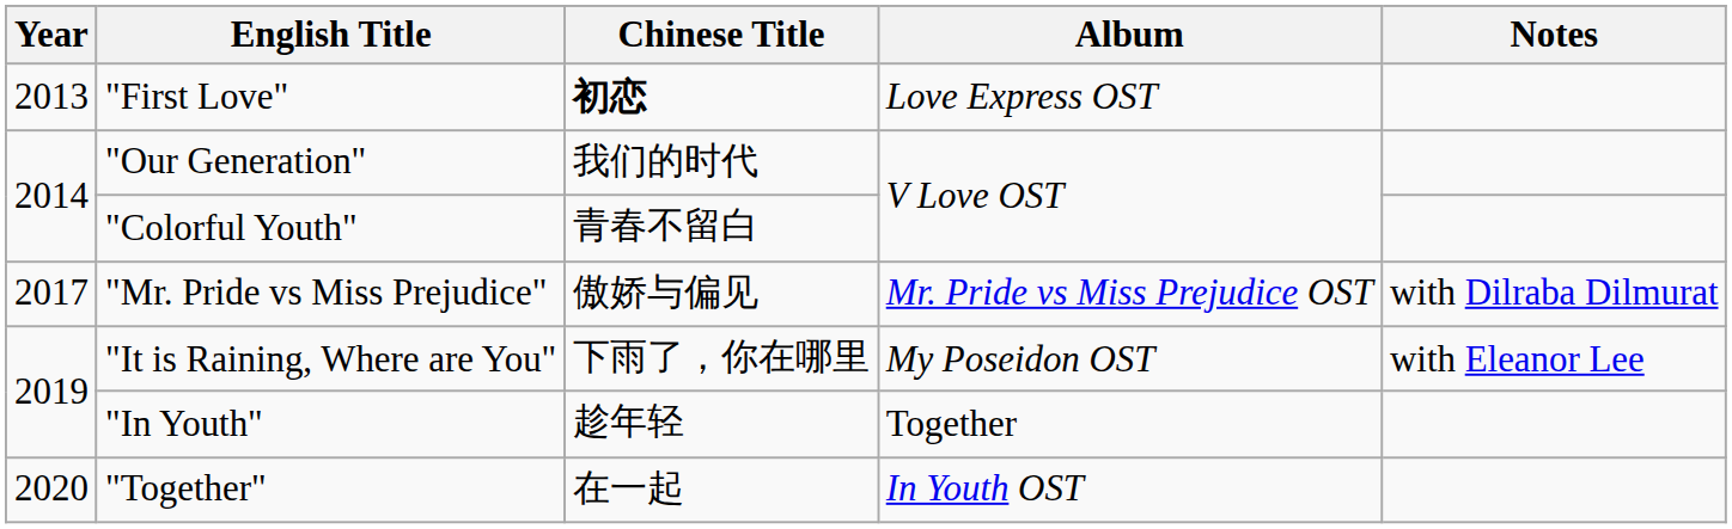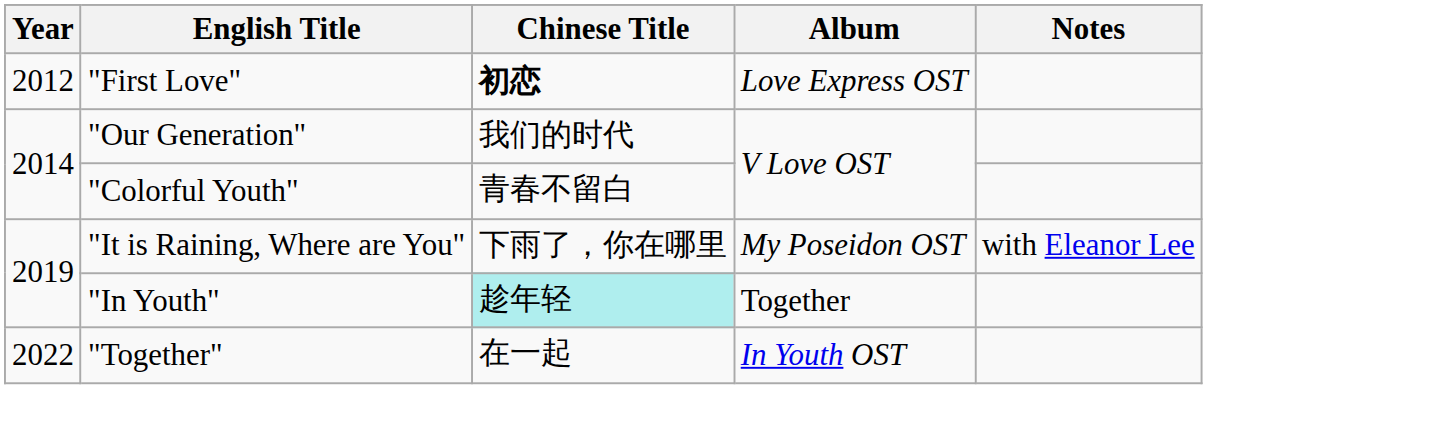"First Love" | Year: 2013 -> 2012
- row: 2017 | "Mr. Pride vs Miss Prejudice" | 傲娇与偏见 | Mr. Pride vs Miss Prejudice OST | with Dilraba Dilmurat
"In Youth" | Chinese Title: no background -> paleturquoise background
"Together" | Year: 2020 -> 2022
